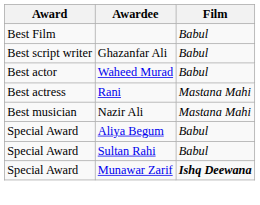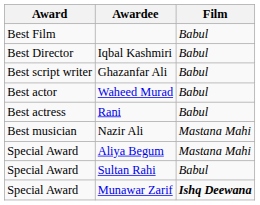+ row: Best Director | Iqbal Kashmiri | Babul
Rani | Film: Mastana Mahi -> Babul
Aliya Begum | Film: Babul -> Mastana Mahi
